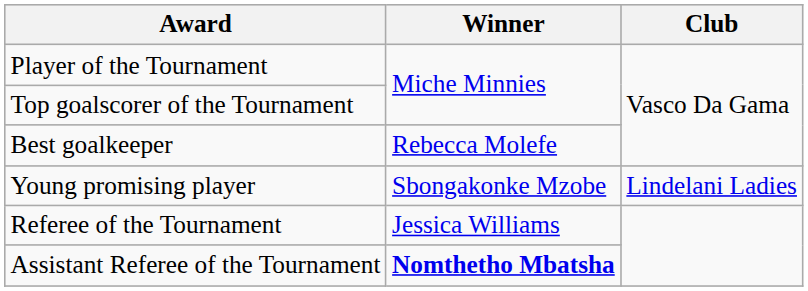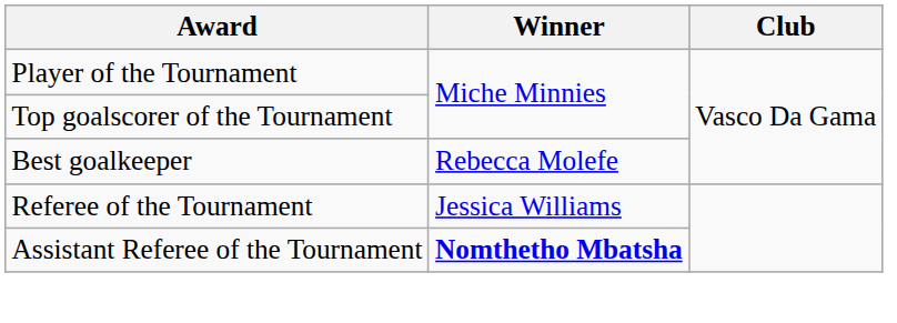- row: Young promising player | Sbongakonke Mzobe | Lindelani Ladies
